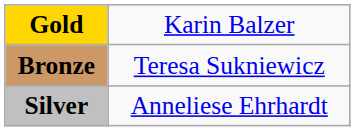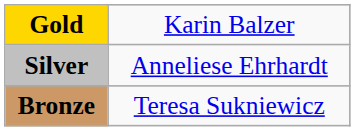rows swapped: Silver <-> Bronze
